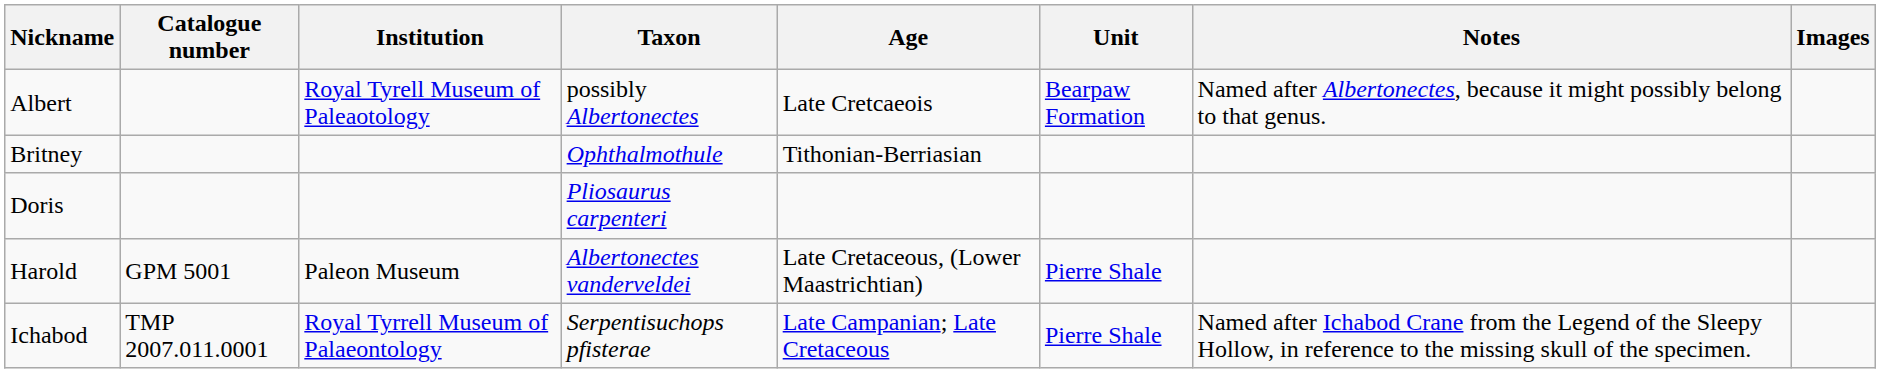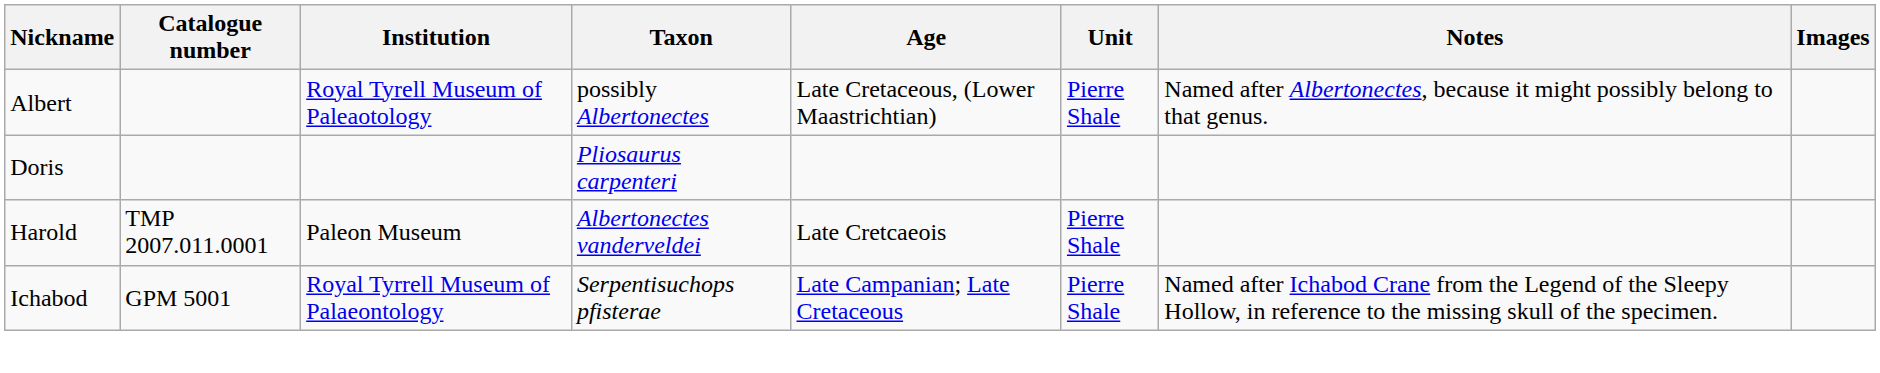Albert | Age: Late Cretcaeois -> Late Cretaceous, (Lower Maastrichtian)
Albert | Unit: Bearpaw Formation -> Pierre Shale
- row: Britney | Ophthalmothule | Tithonian-Berriasian
Harold | Catalogue number: GPM 5001 -> TMP 2007.011.0001
Harold | Age: Late Cretaceous, (Lower Maastrichtian) -> Late Cretcaeois
Ichabod | Catalogue number: TMP 2007.011.0001 -> GPM 5001
